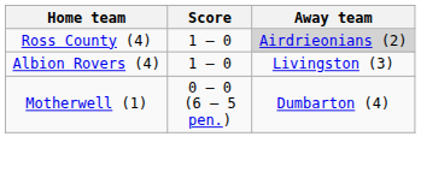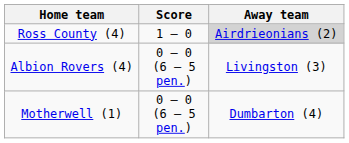Albion Rovers (4) | Score: 1 – 0 -> 0 – 0 (6 – 5 pen.)
